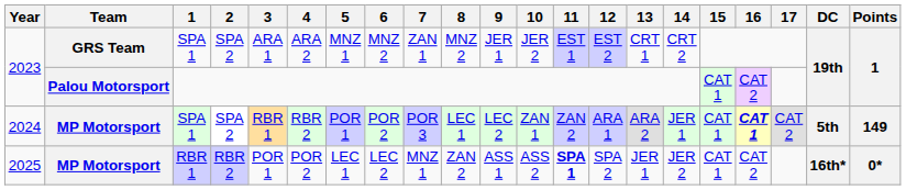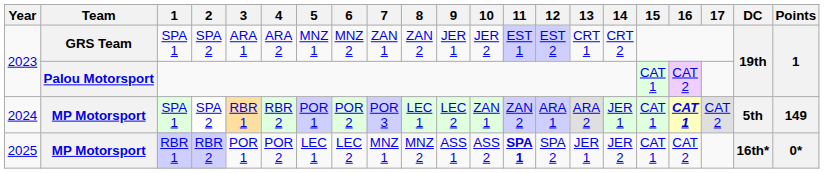2023 / GRS Team | 8: MNZ 2 -> ZAN 2
2025 | 8: ZAN 2 -> MNZ 2
